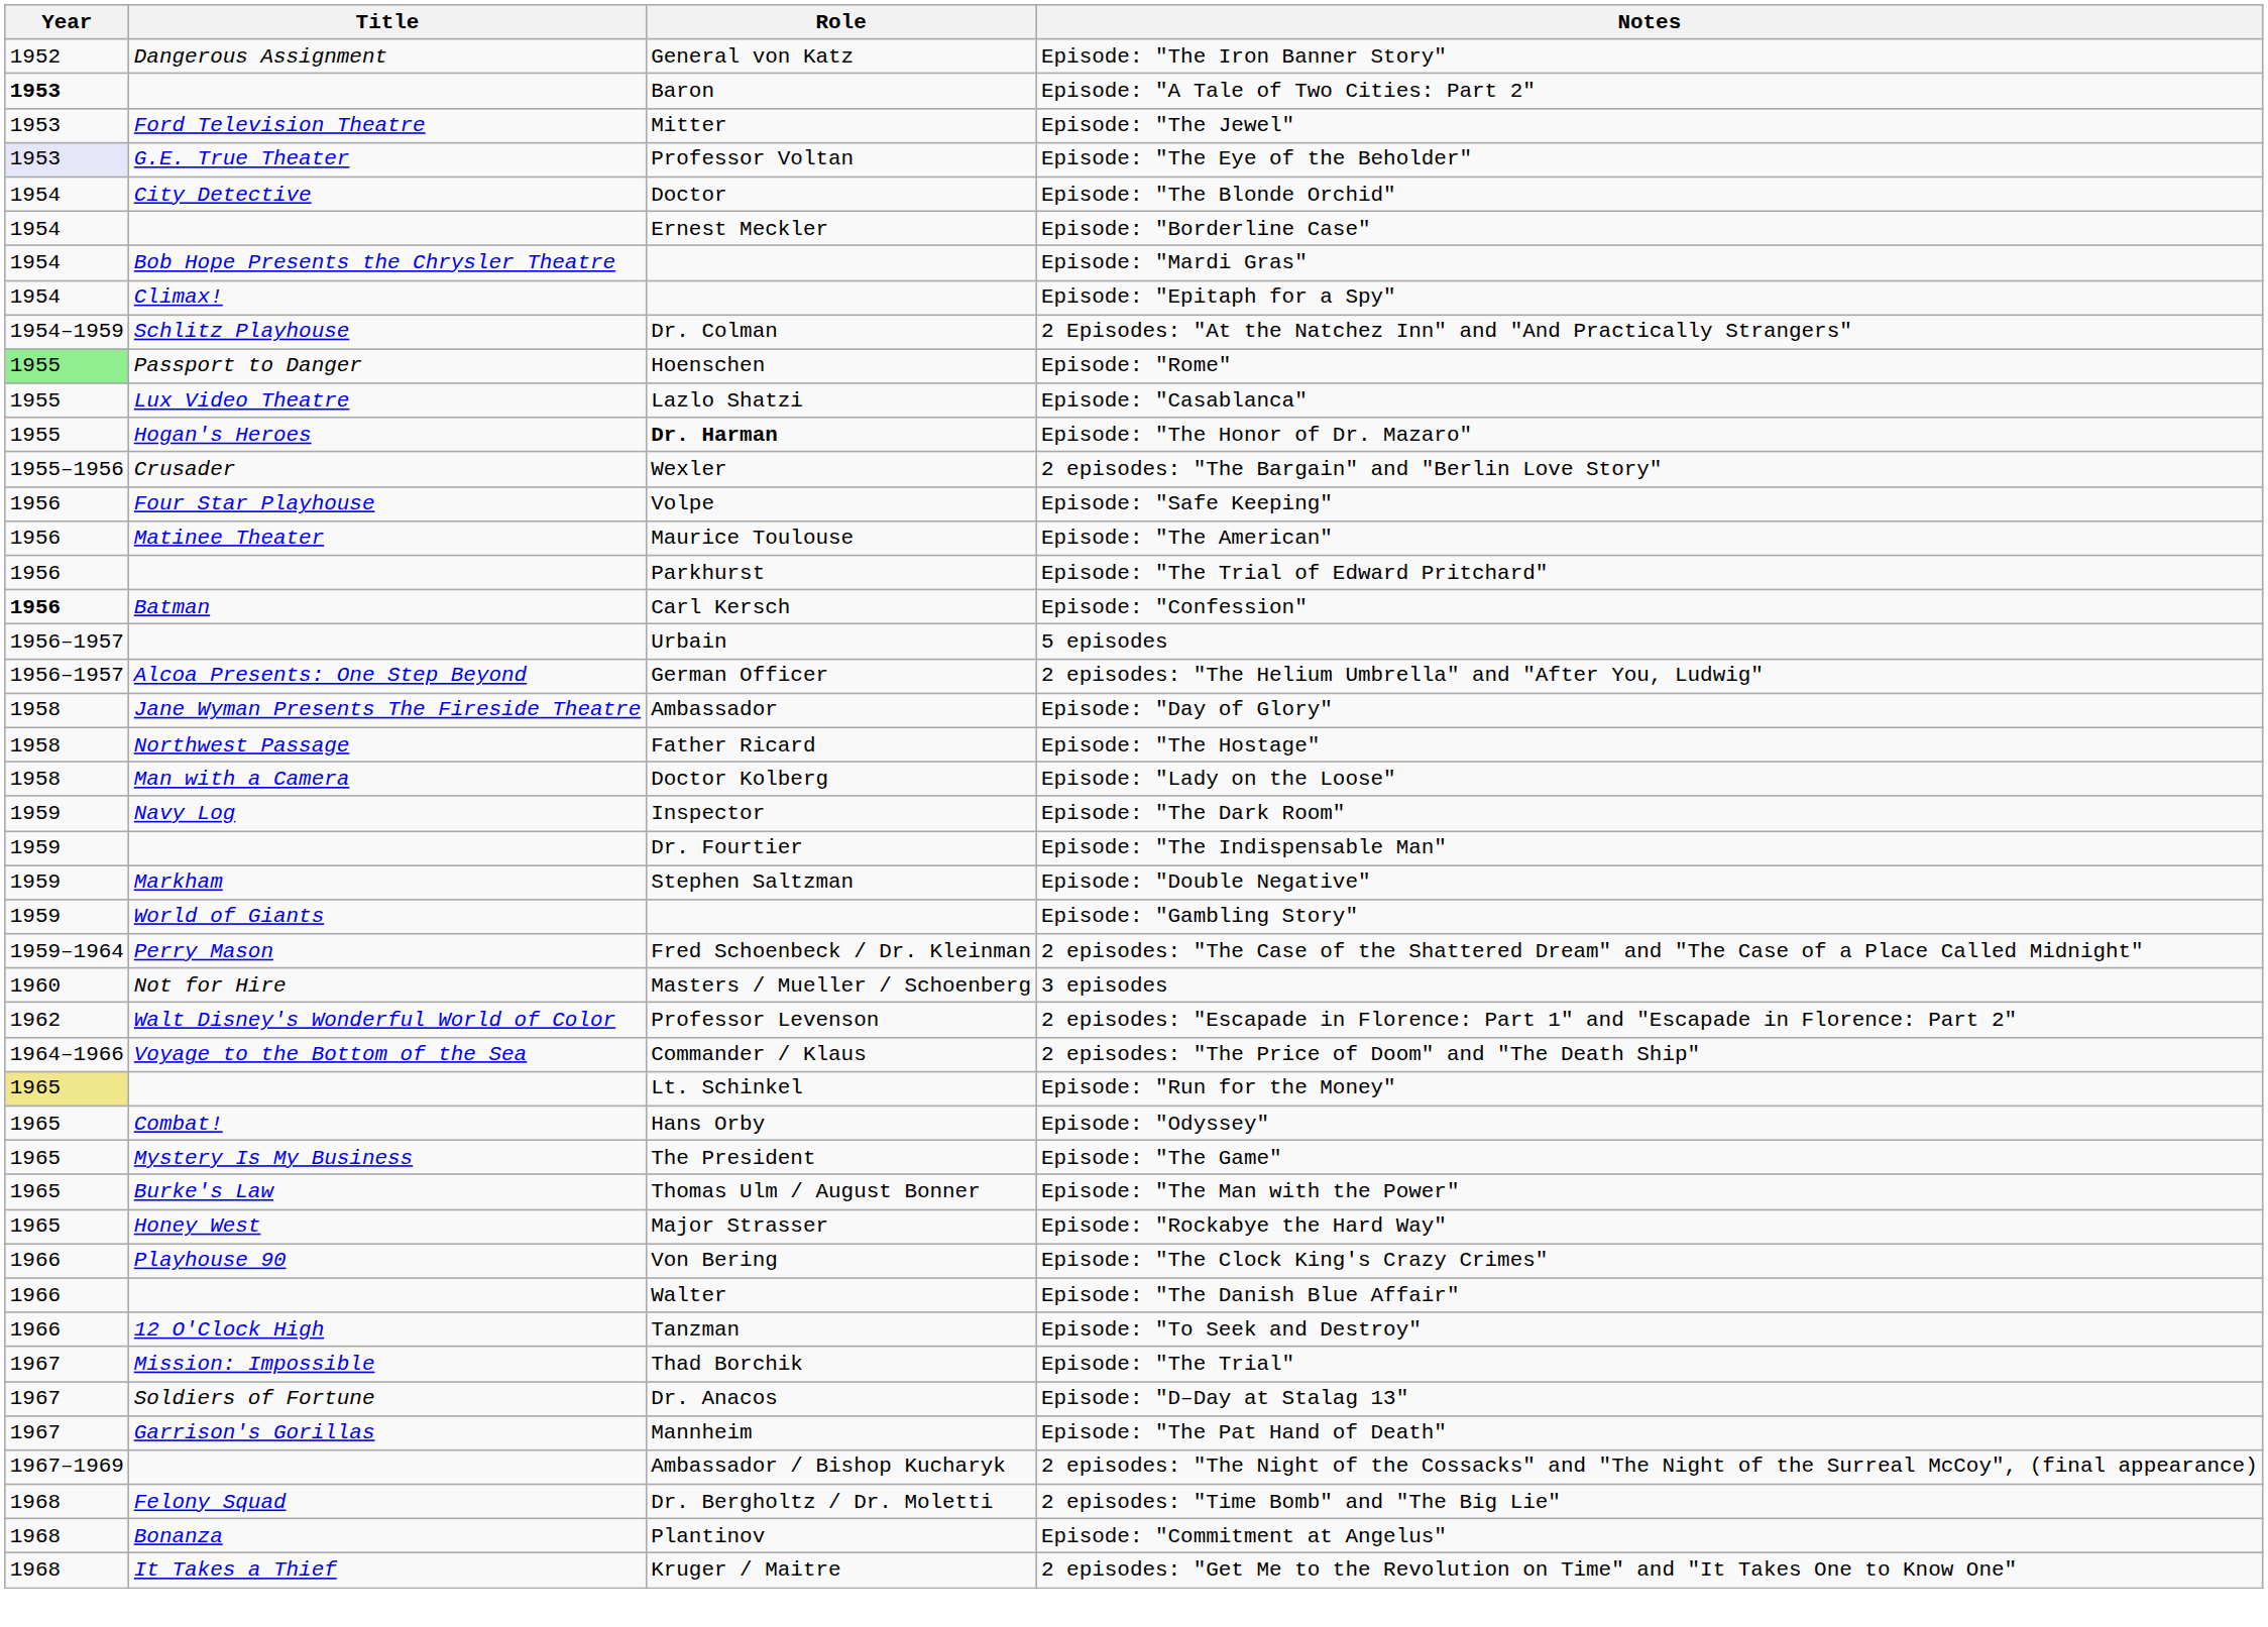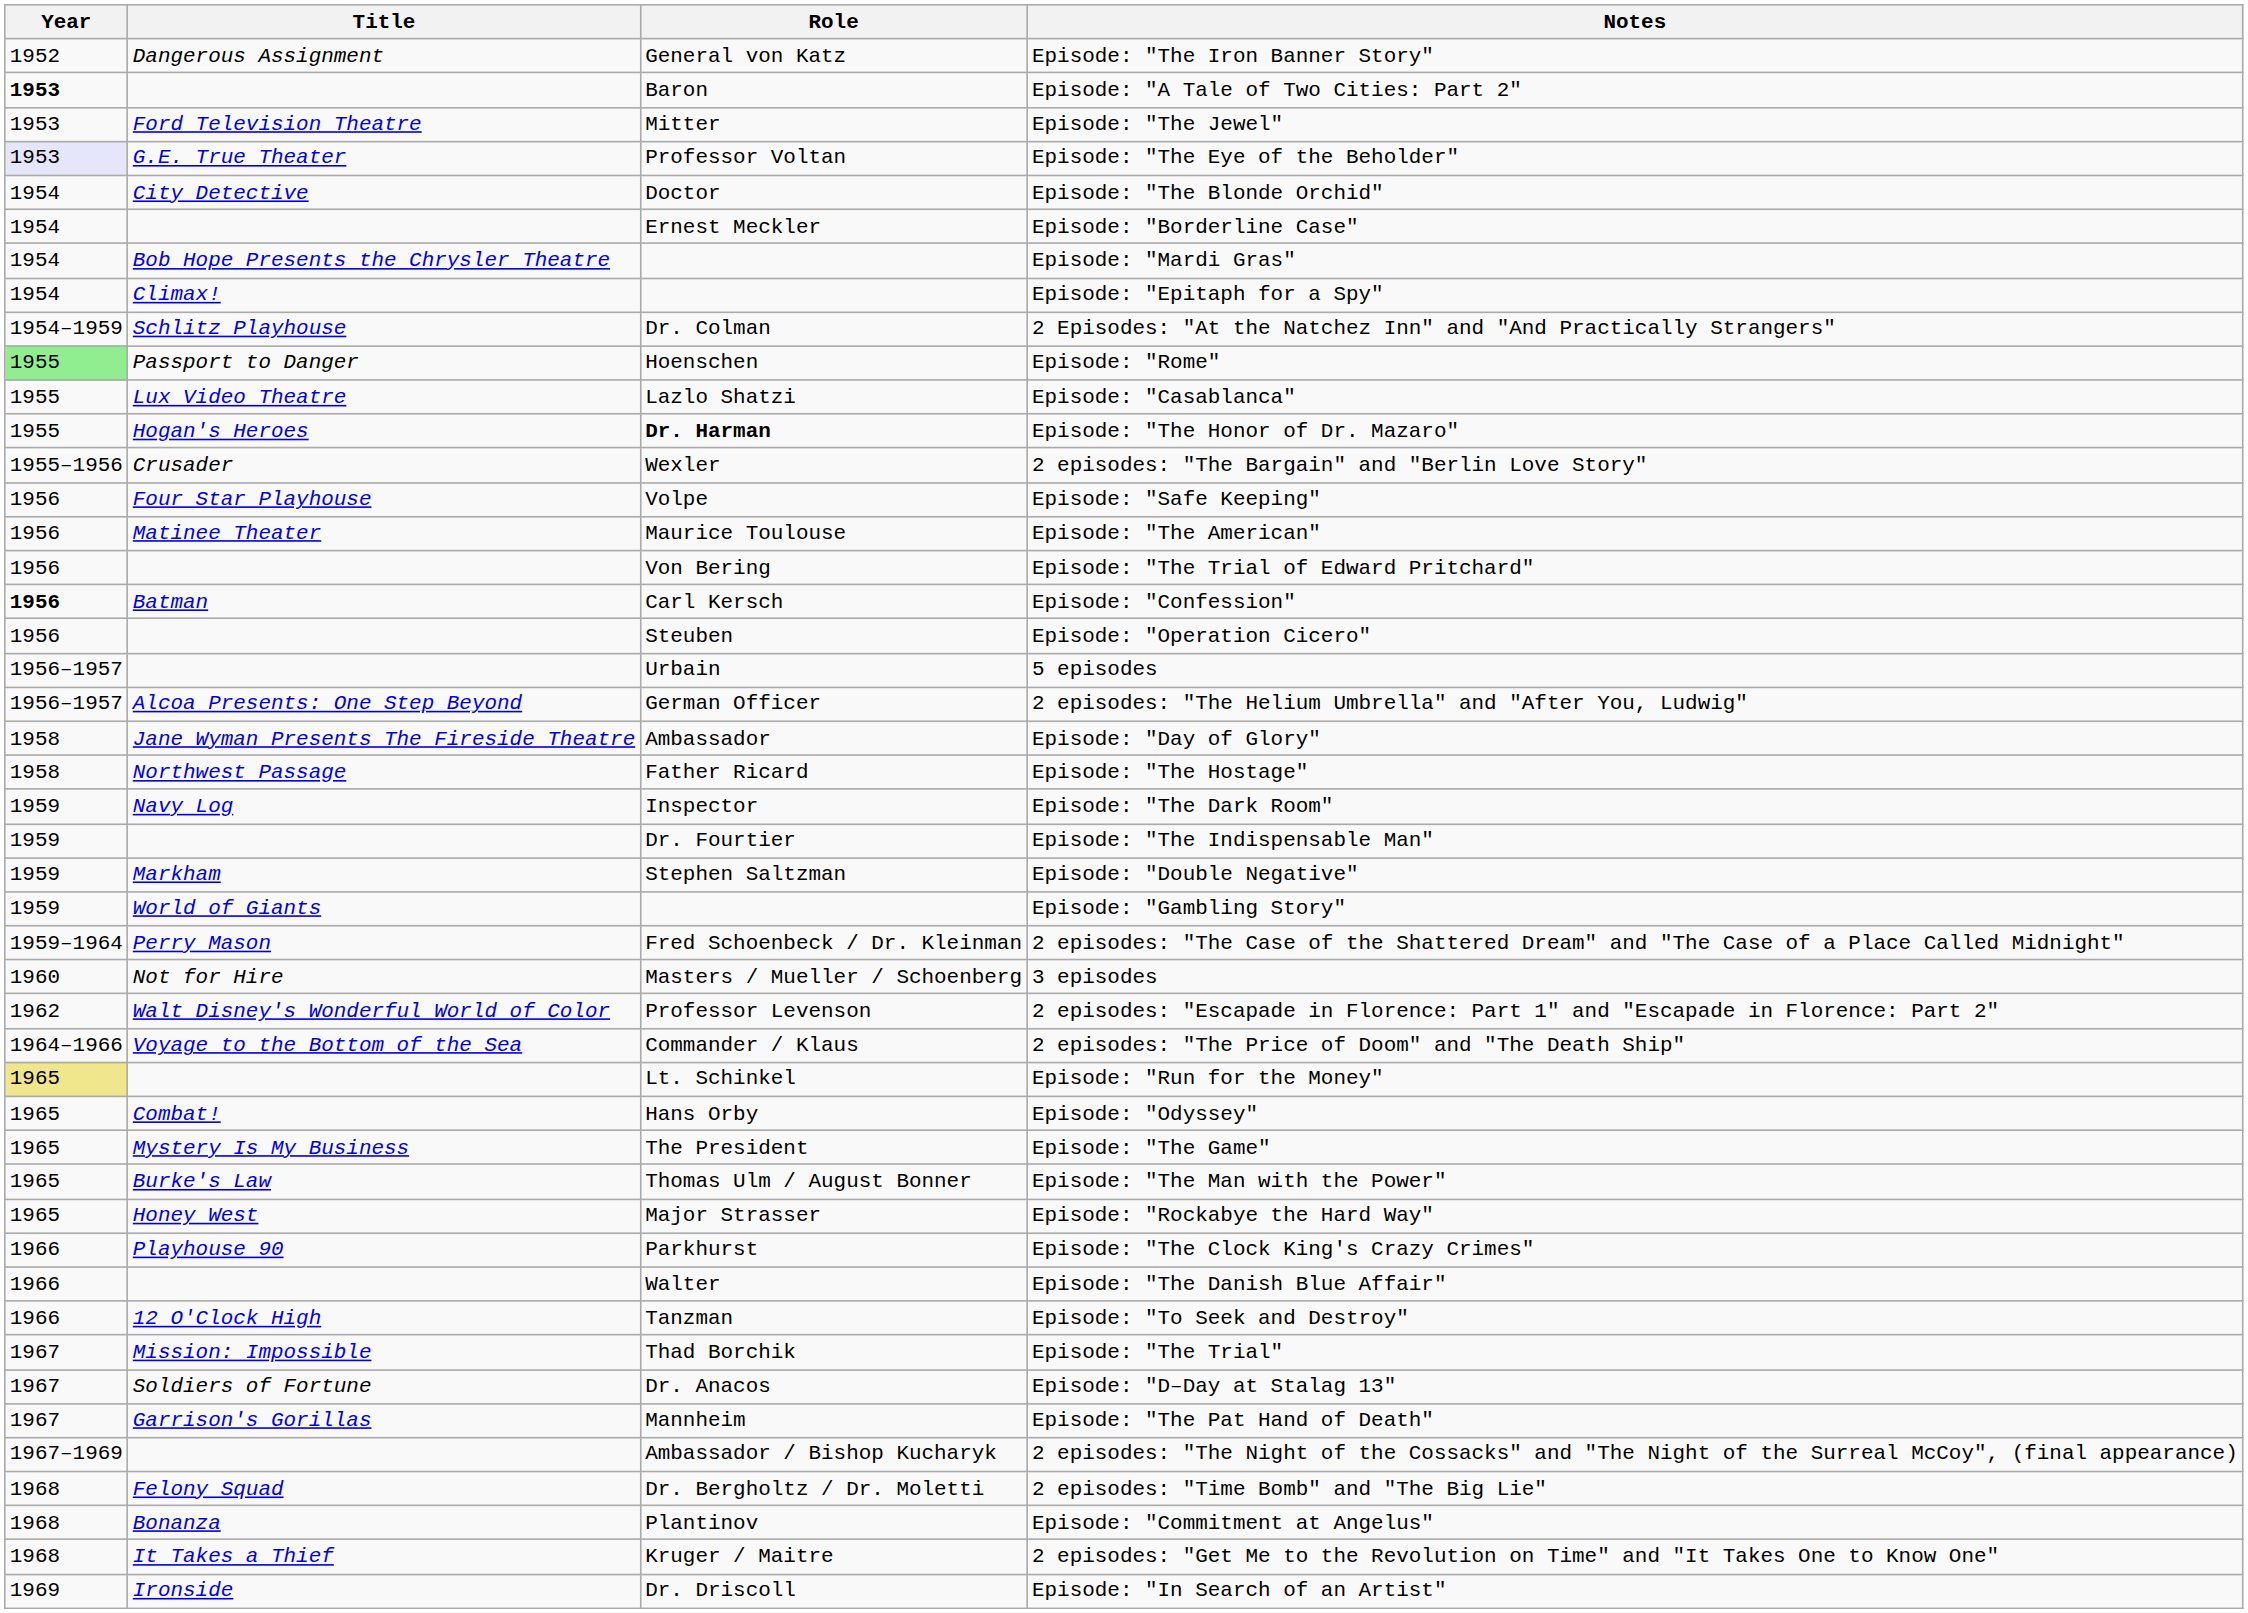Episode: "The Trial of Edward Pritchard" | Role: Parkhurst -> Von Bering
+ row: 1956 | Steuben | Episode: "Operation Cicero"
- row: 1958 | Man with a Camera | Doctor Kolberg | Episode: "Lady on the Loose"
Episode: "The Clock King's Crazy Crimes" | Role: Von Bering -> Parkhurst
+ row: 1969 | Ironside | Dr. Driscoll | Episode: "In Search of an Artist"
